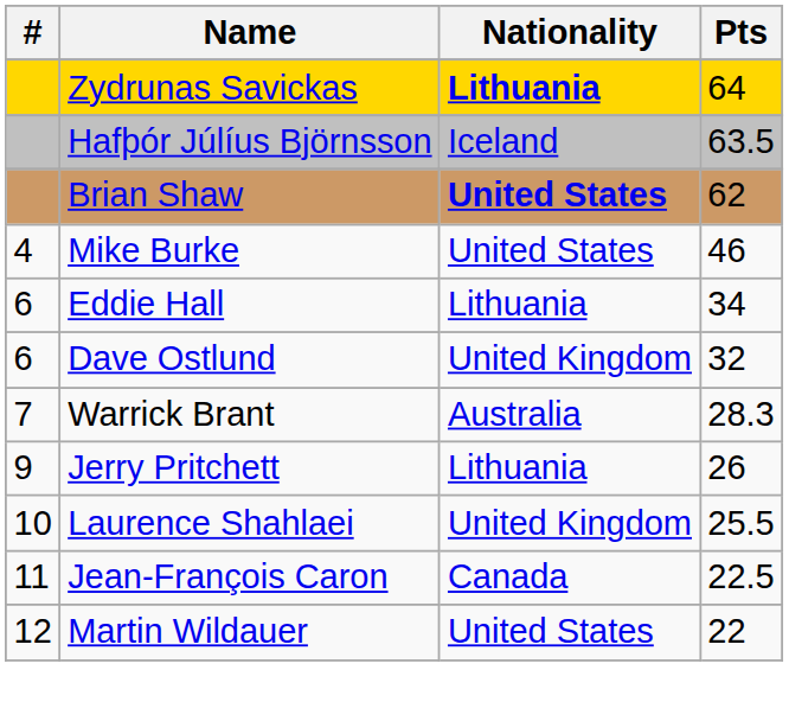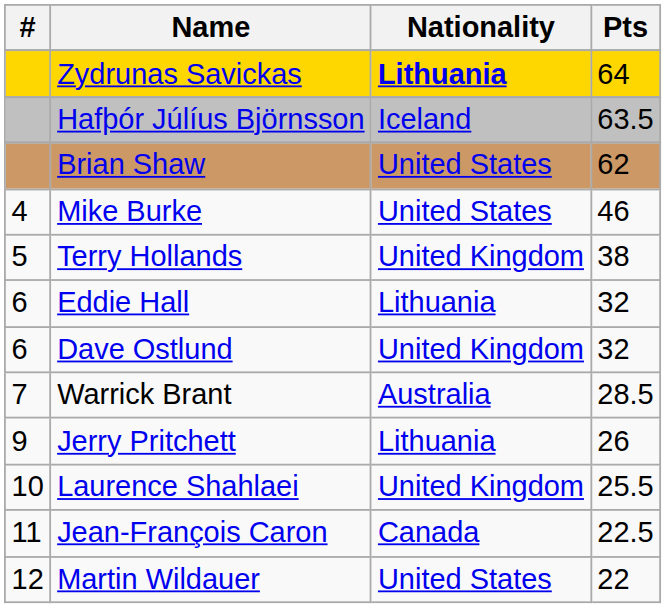Brian Shaw | Nationality: bold -> normal
+ row: 5 | Terry Hollands | United Kingdom | 38
Eddie Hall | Pts: 34 -> 32
Warrick Brant | Pts: 28.3 -> 28.5
